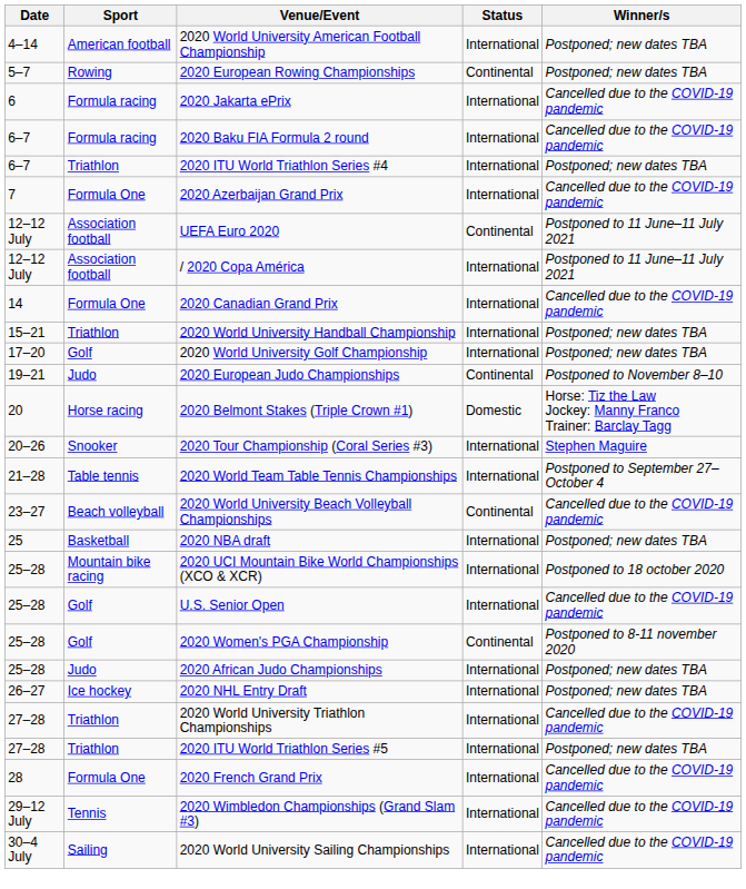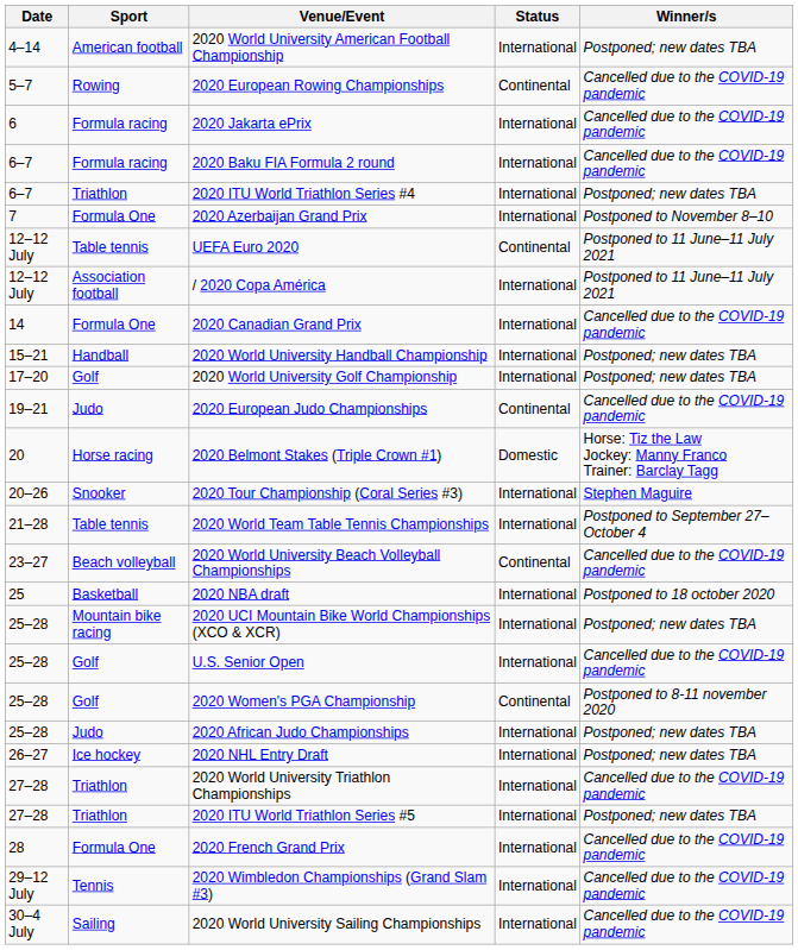2020 European Rowing Championships | Winner/s: Postponed; new dates TBA -> Cancelled due to the COVID-19 pandemic
2020 Azerbaijan Grand Prix | Winner/s: Cancelled due to the COVID-19 pandemic -> Postponed to November 8–10
UEFA Euro 2020 | Sport: Association football -> Table tennis
2020 World University Handball Championship | Sport: Triathlon -> Handball
2020 European Judo Championships | Winner/s: Postponed to November 8–10 -> Cancelled due to the COVID-19 pandemic
2020 NBA draft | Winner/s: Postponed; new dates TBA -> Postponed to 18 october 2020
2020 UCI Mountain Bike World Championships (XCO & XCR) | Winner/s: Postponed to 18 october 2020 -> Postponed; new dates TBA
